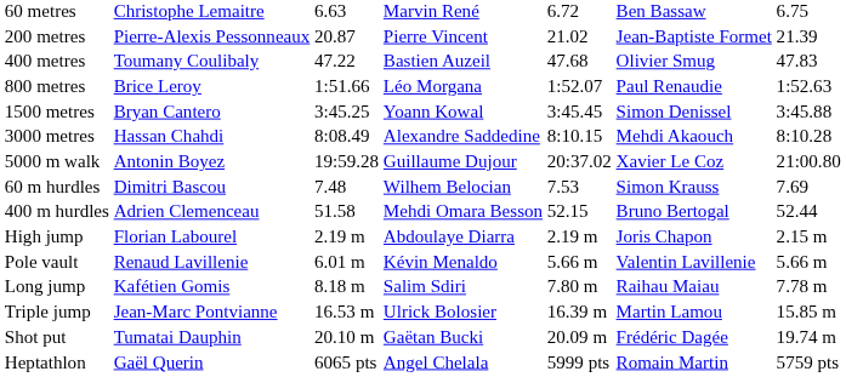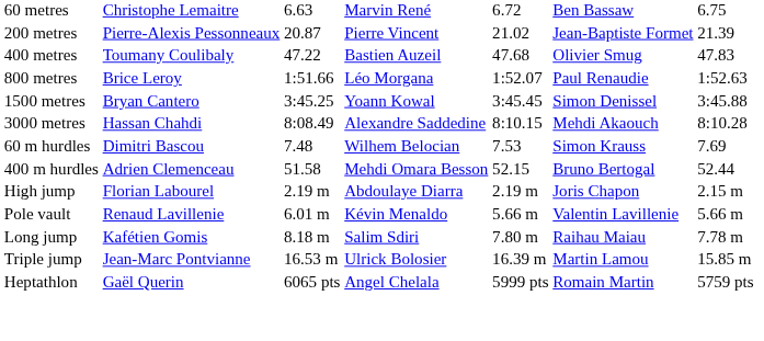- row: 5000 m walk | Antonin Boyez | 19:59.28 | Guillaume Dujour | 20:37.02 | Xavier Le Coz | 21:00.80
- row: Shot put | Tumatai Dauphin | 20.10 m | Gaëtan Bucki | 20.09 m | Frédéric Dagée | 19.74 m
